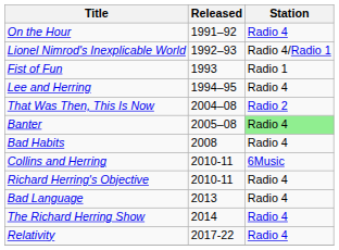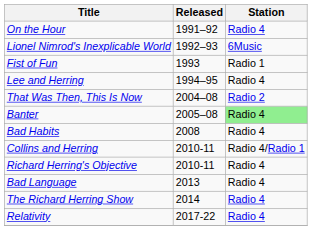Lionel Nimrod's Inexplicable World | Station: Radio 4/Radio 1 -> 6Music
Collins and Herring | Station: 6Music -> Radio 4/Radio 1
